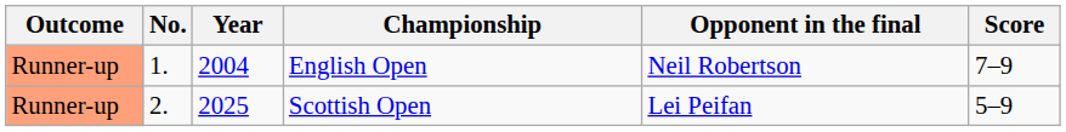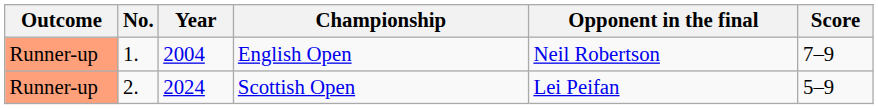Scottish Open | Year: 2025 -> 2024
